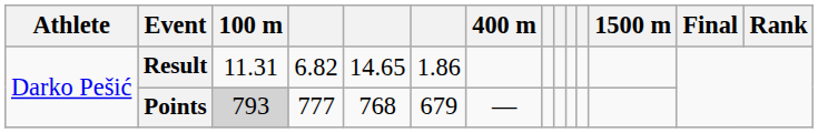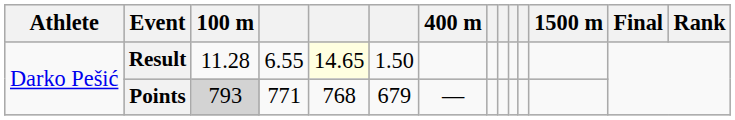Result | 100 m: 11.31 -> 11.28
Result | column 4: 6.82 -> 6.55
Result | column 5: no background -> lightyellow background
Result | column 6: 1.86 -> 1.50
Points | column 4: 777 -> 771
